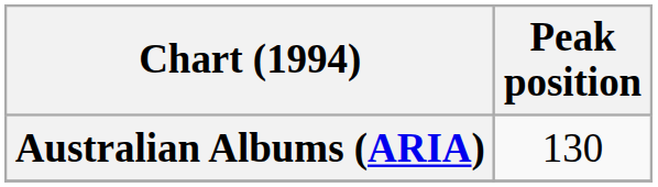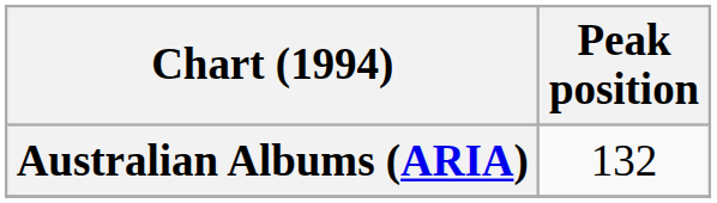Australian Albums (ARIA) | Peak position: 130 -> 132
